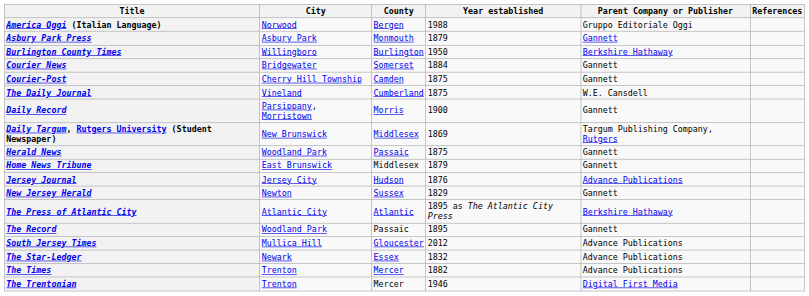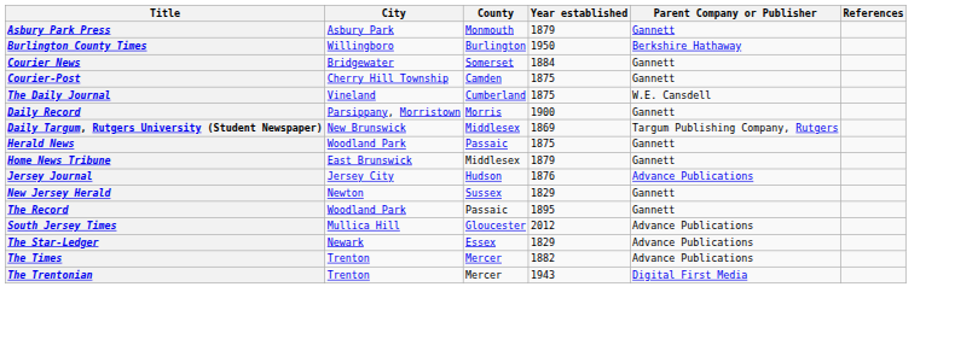- row: America Oggi (Italian Language) | Norwood | Bergen | 1988 | Gruppo Editoriale Oggi
- row: The Press of Atlantic City | Atlantic City | Atlantic | 1895 as The Atlantic City Press | Berkshire Hathaway
The Star-Ledger | Year established: 1832 -> 1829
The Trentonian | Year established: 1946 -> 1943
